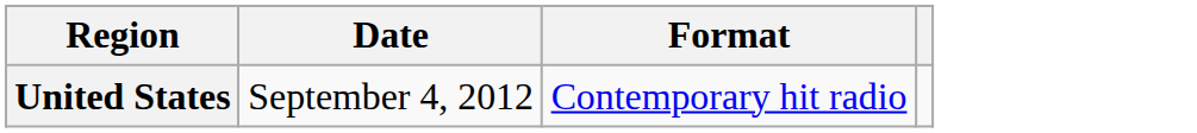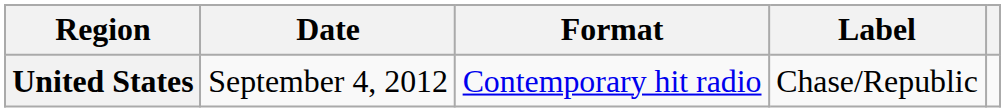+ column: Label | Chase/Republic
